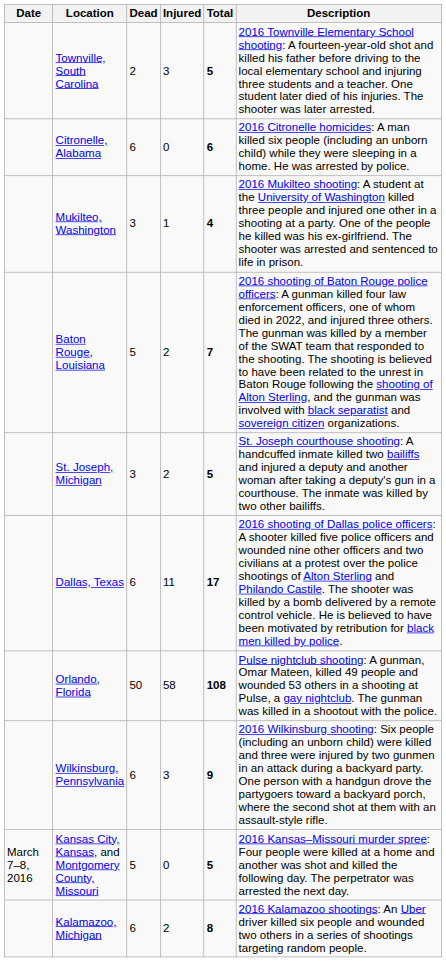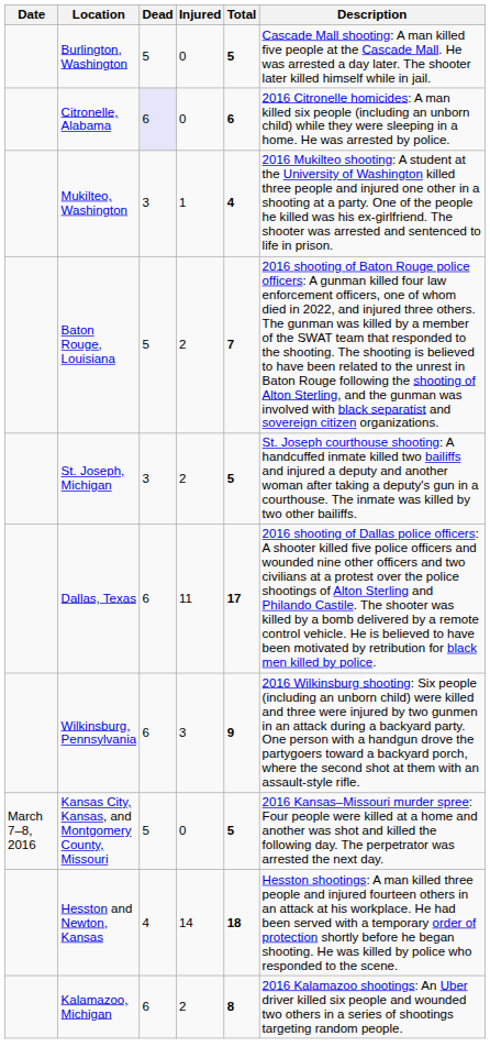- row: Townville, South Carolina | 2 | 3 | 5 | 2016 Townville Elementary School shooting: A fourteen-year-old shot and killed his father before driving to the local elementary school and injuring three students and a teacher. One student later died of his injuries. The shooter was later arrested.
+ row: Burlington, Washington | 5 | 0 | 5 | Cascade Mall shooting: A man killed five people at the Cascade Mall. He was arrested a day later. The shooter later killed himself while in jail.
Citronelle, Alabama | Dead: no background -> lavender background
- row: Orlando, Florida | 50 | 58 | 108 | Pulse nightclub shooting: A gunman, Omar Mateen, killed 49 people and wounded 53 others in a shooting at Pulse, a gay nightclub. The gunman was killed in a shootout with the police.
+ row: Hesston and Newton, Kansas | 4 | 14 | 18 | Hesston shootings: A man killed three people and injured fourteen others in an attack at his workplace. He had been served with a temporary order of protection shortly before he began shooting. He was killed by police who responded to the scene.
